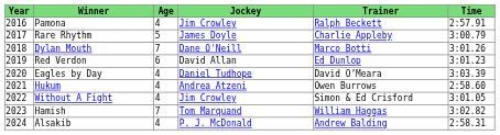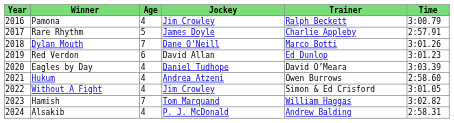Pamona | Time: 2:57.91 -> 3:00.79
Rare Rhythm | Time: 3:00.79 -> 2:57.91
